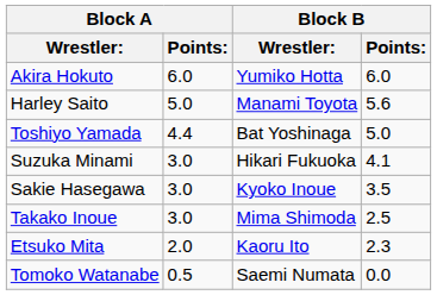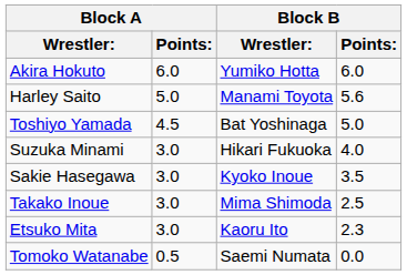Toshiyo Yamada | Block A / Points:: 4.4 -> 4.5
Suzuka Minami | Block B / Points:: 4.1 -> 4.0
Etsuko Mita | Block A / Points:: 2.0 -> 3.0
